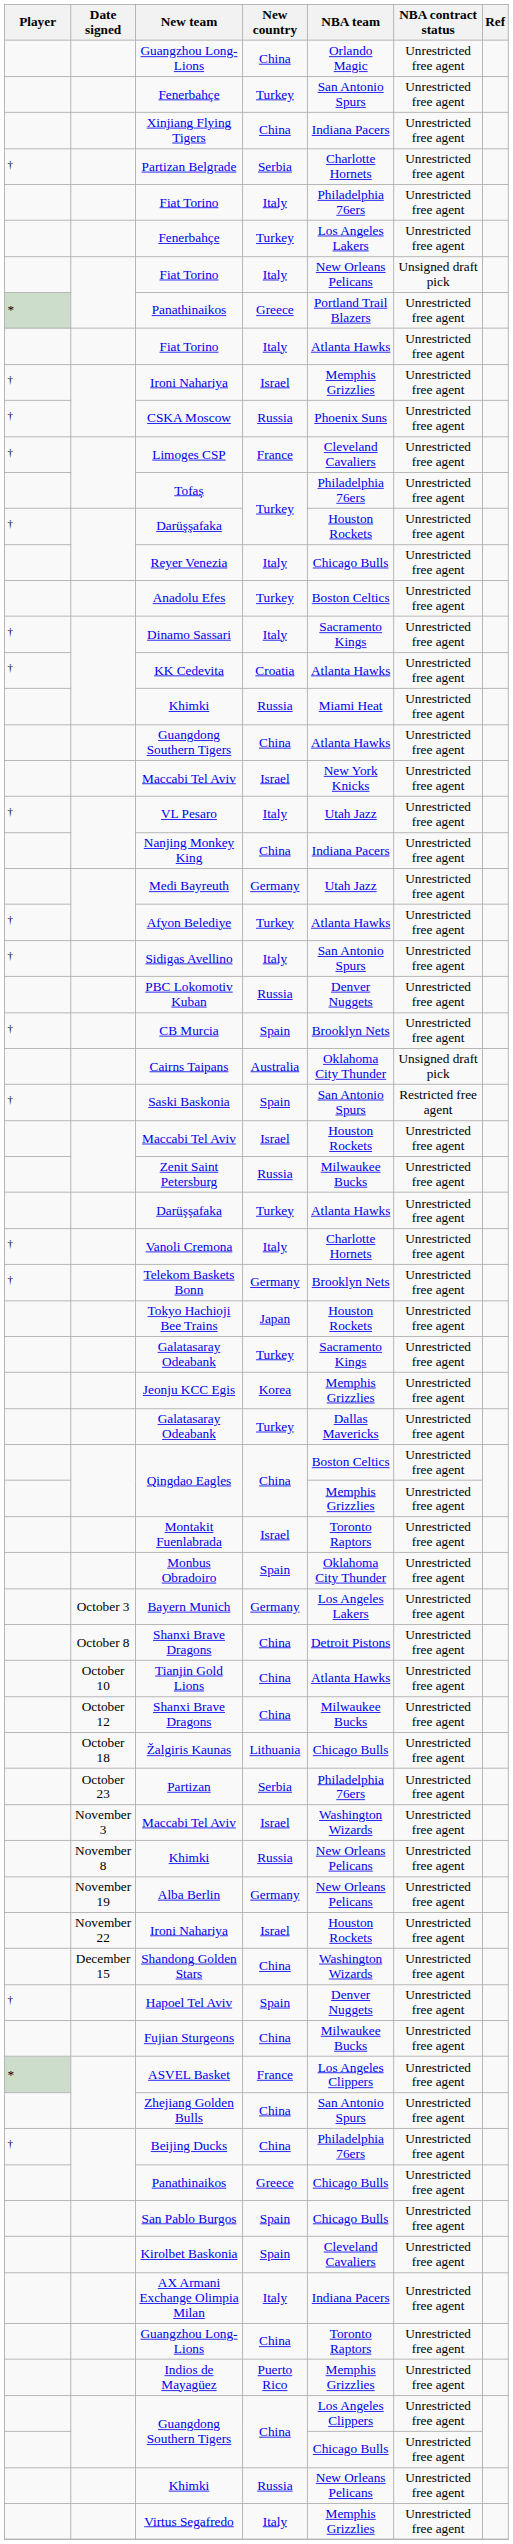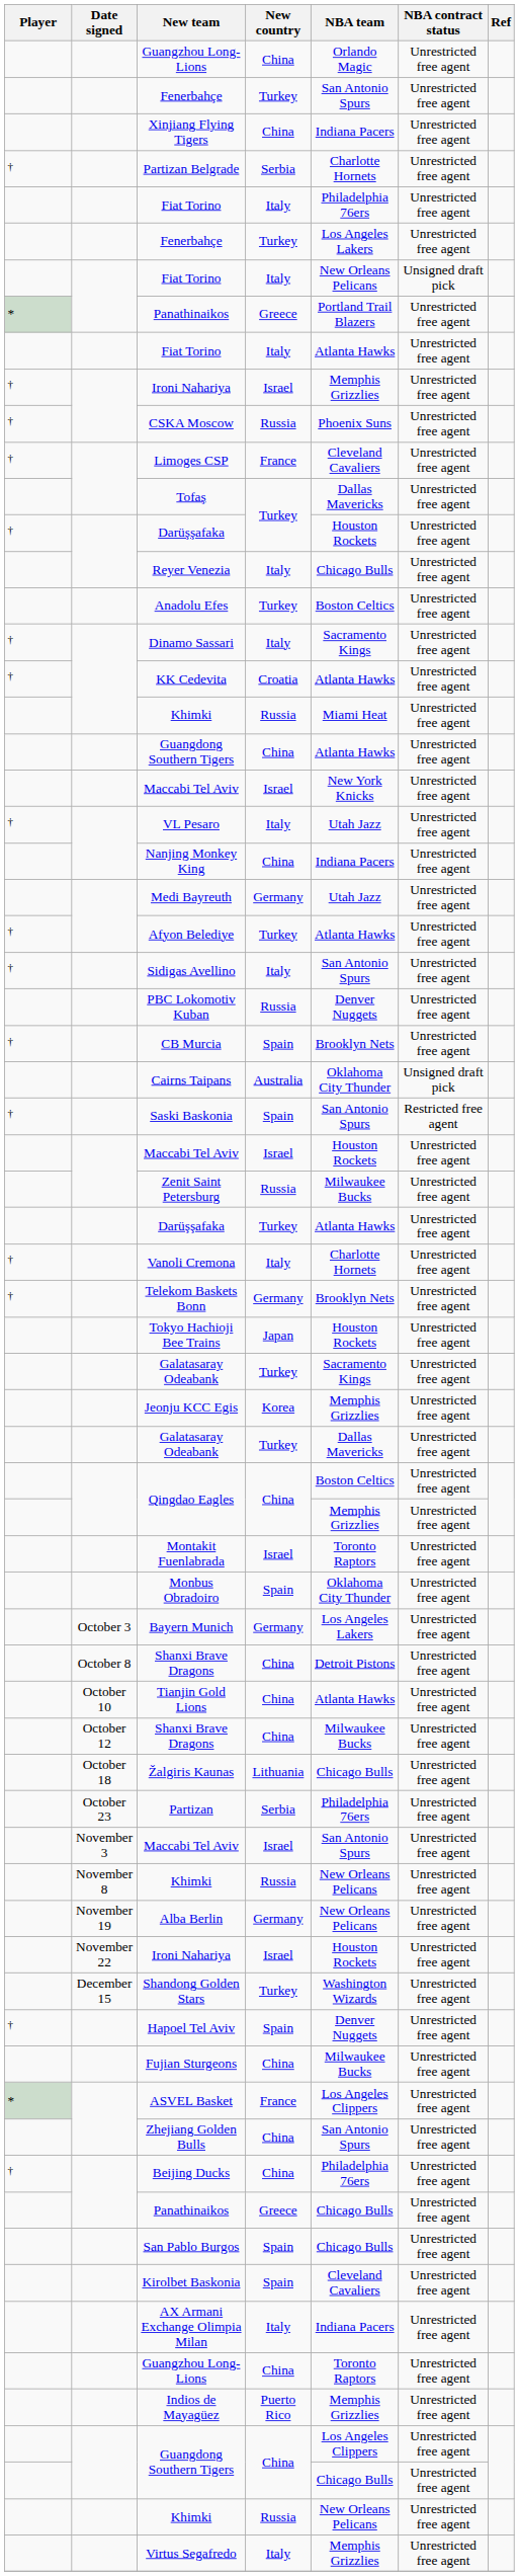Tofaş | NBA team: Philadelphia 76ers -> Dallas Mavericks
November 3 / Maccabi Tel Aviv | NBA team: Washington Wizards -> San Antonio Spurs
Shandong Golden Stars | New country: China -> Turkey
